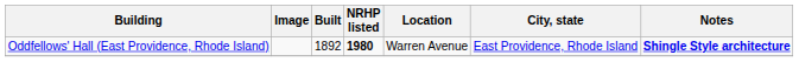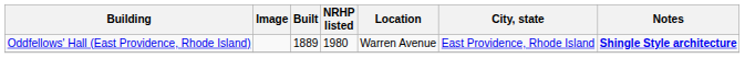Oddfellows' Hall (East Providence, Rhode Island) | Built: 1892 -> 1889
Oddfellows' Hall (East Providence, Rhode Island) | NRHP listed: bold -> normal
